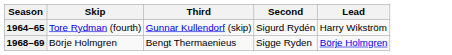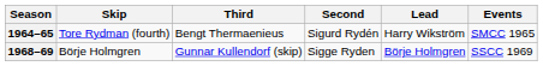+ column: Events | SMCC 1965 | SSCC 1969
1964–65 | Third: Gunnar Kullendorf (skip) -> Bengt Thermaenieus
1968–69 | Third: Bengt Thermaenieus -> Gunnar Kullendorf (skip)
